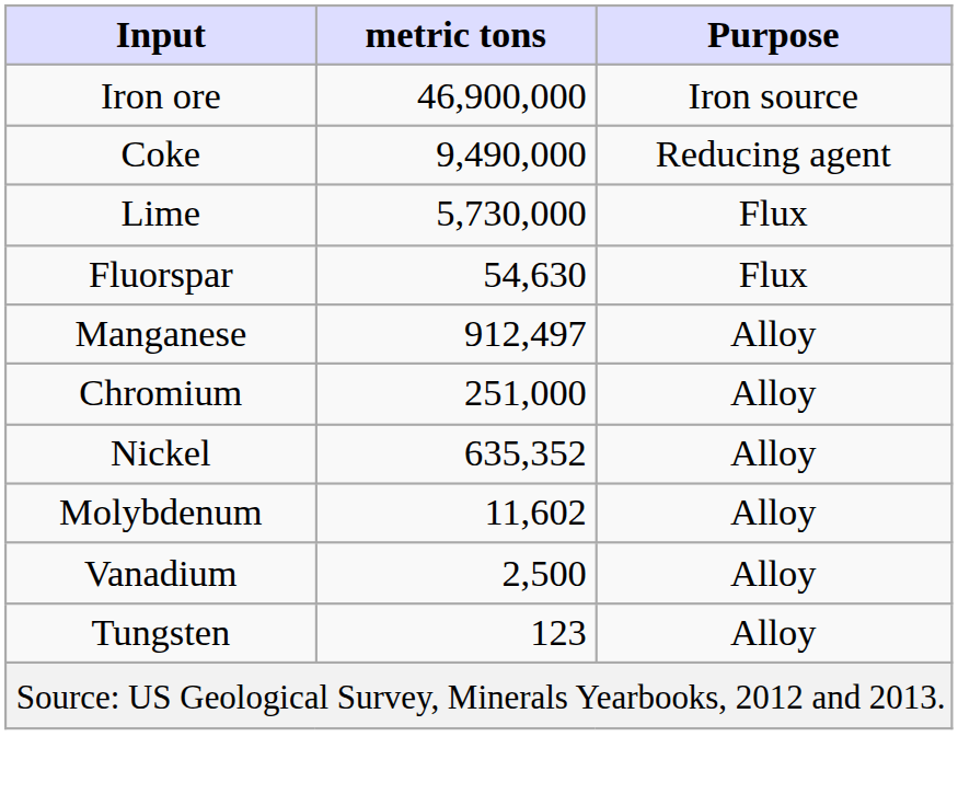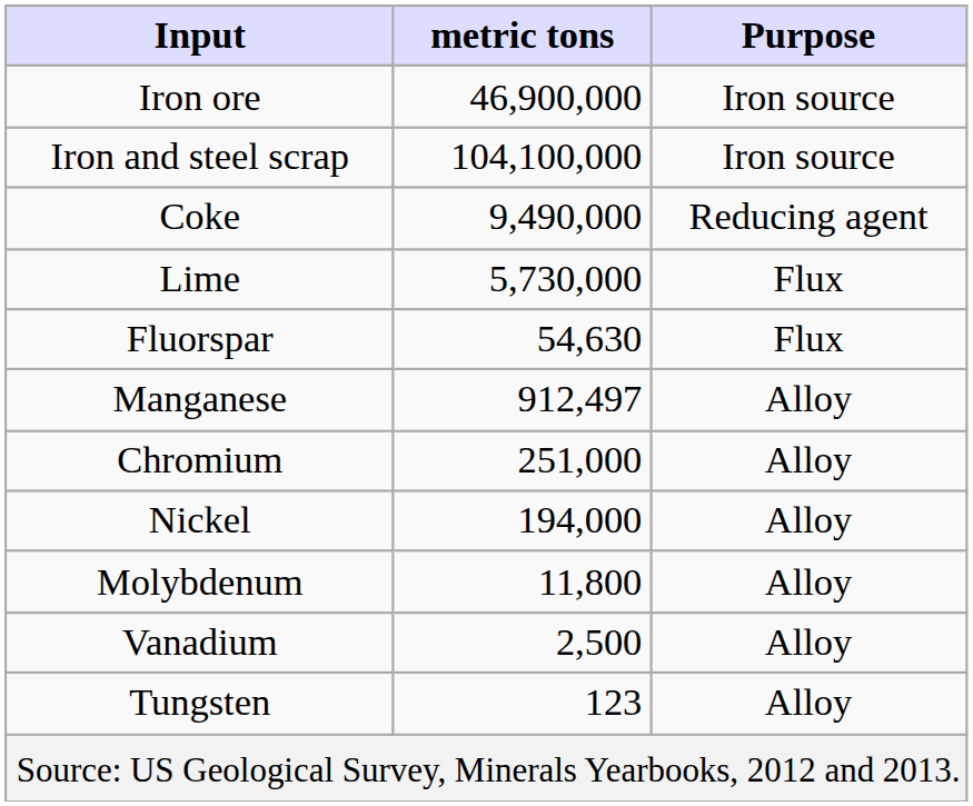+ row: Iron and steel scrap | 104,100,000 | Iron source
Nickel | metric tons: 635,352 -> 194,000
Molybdenum | metric tons: 11,602 -> 11,800
